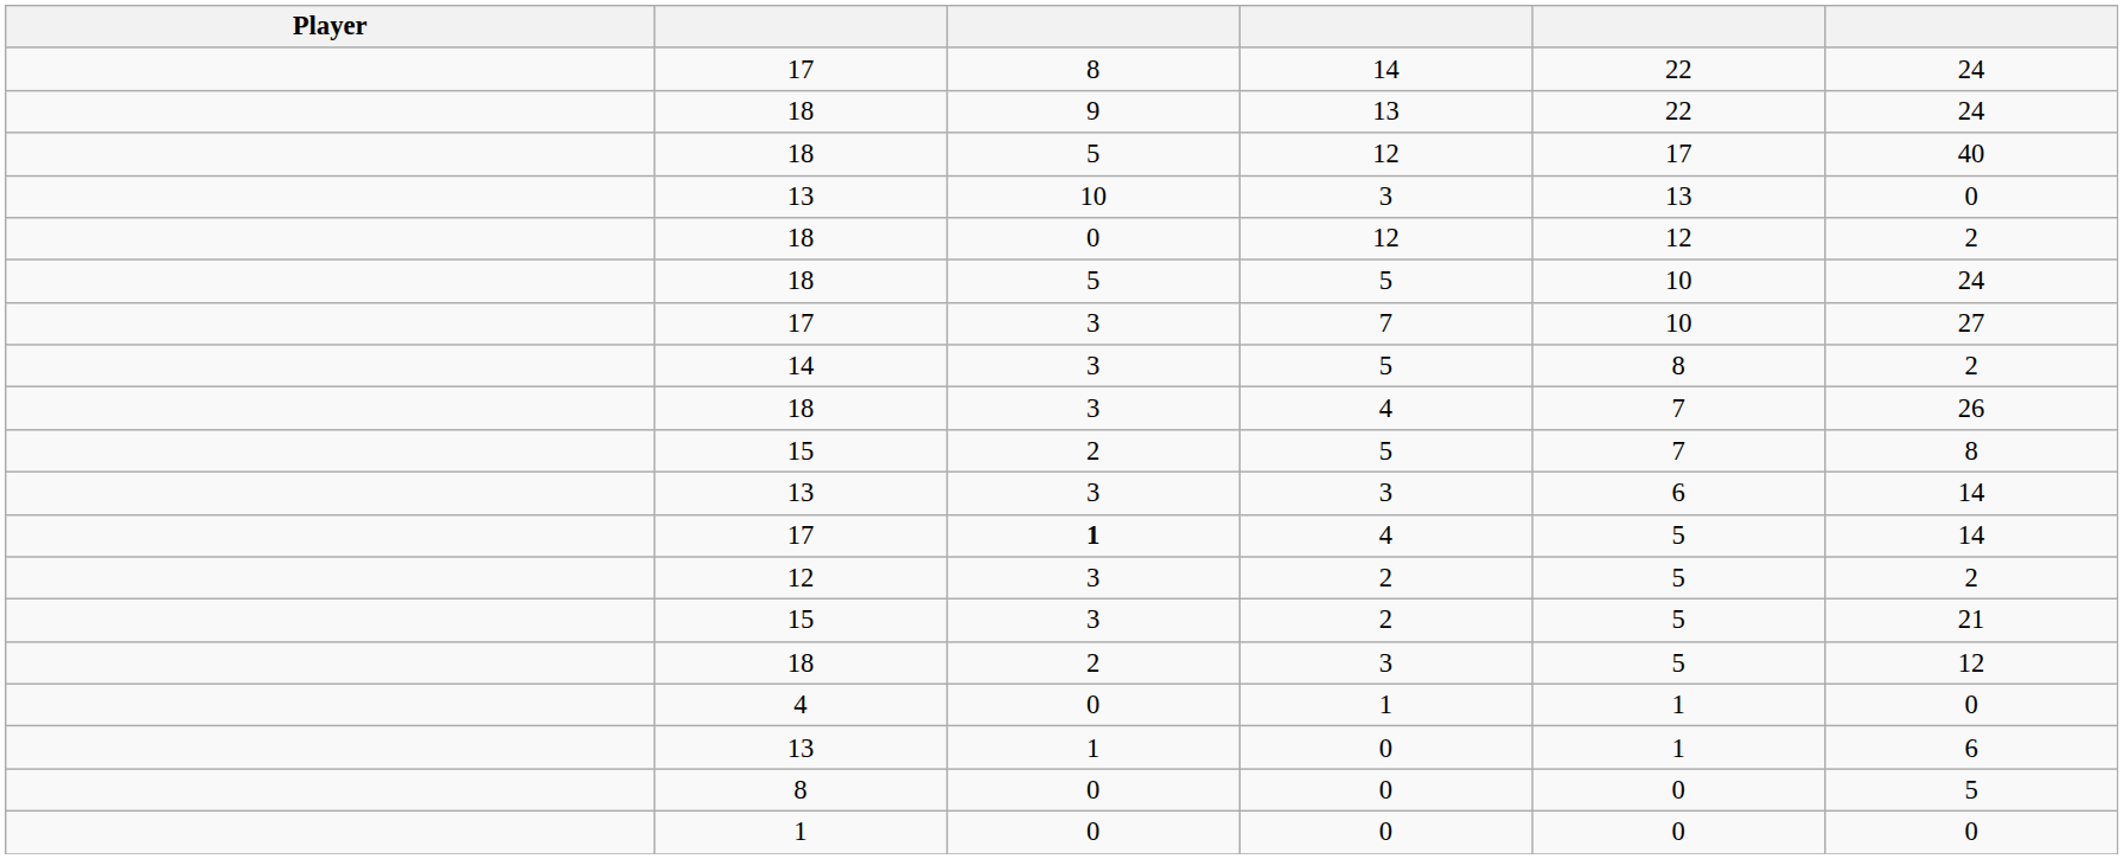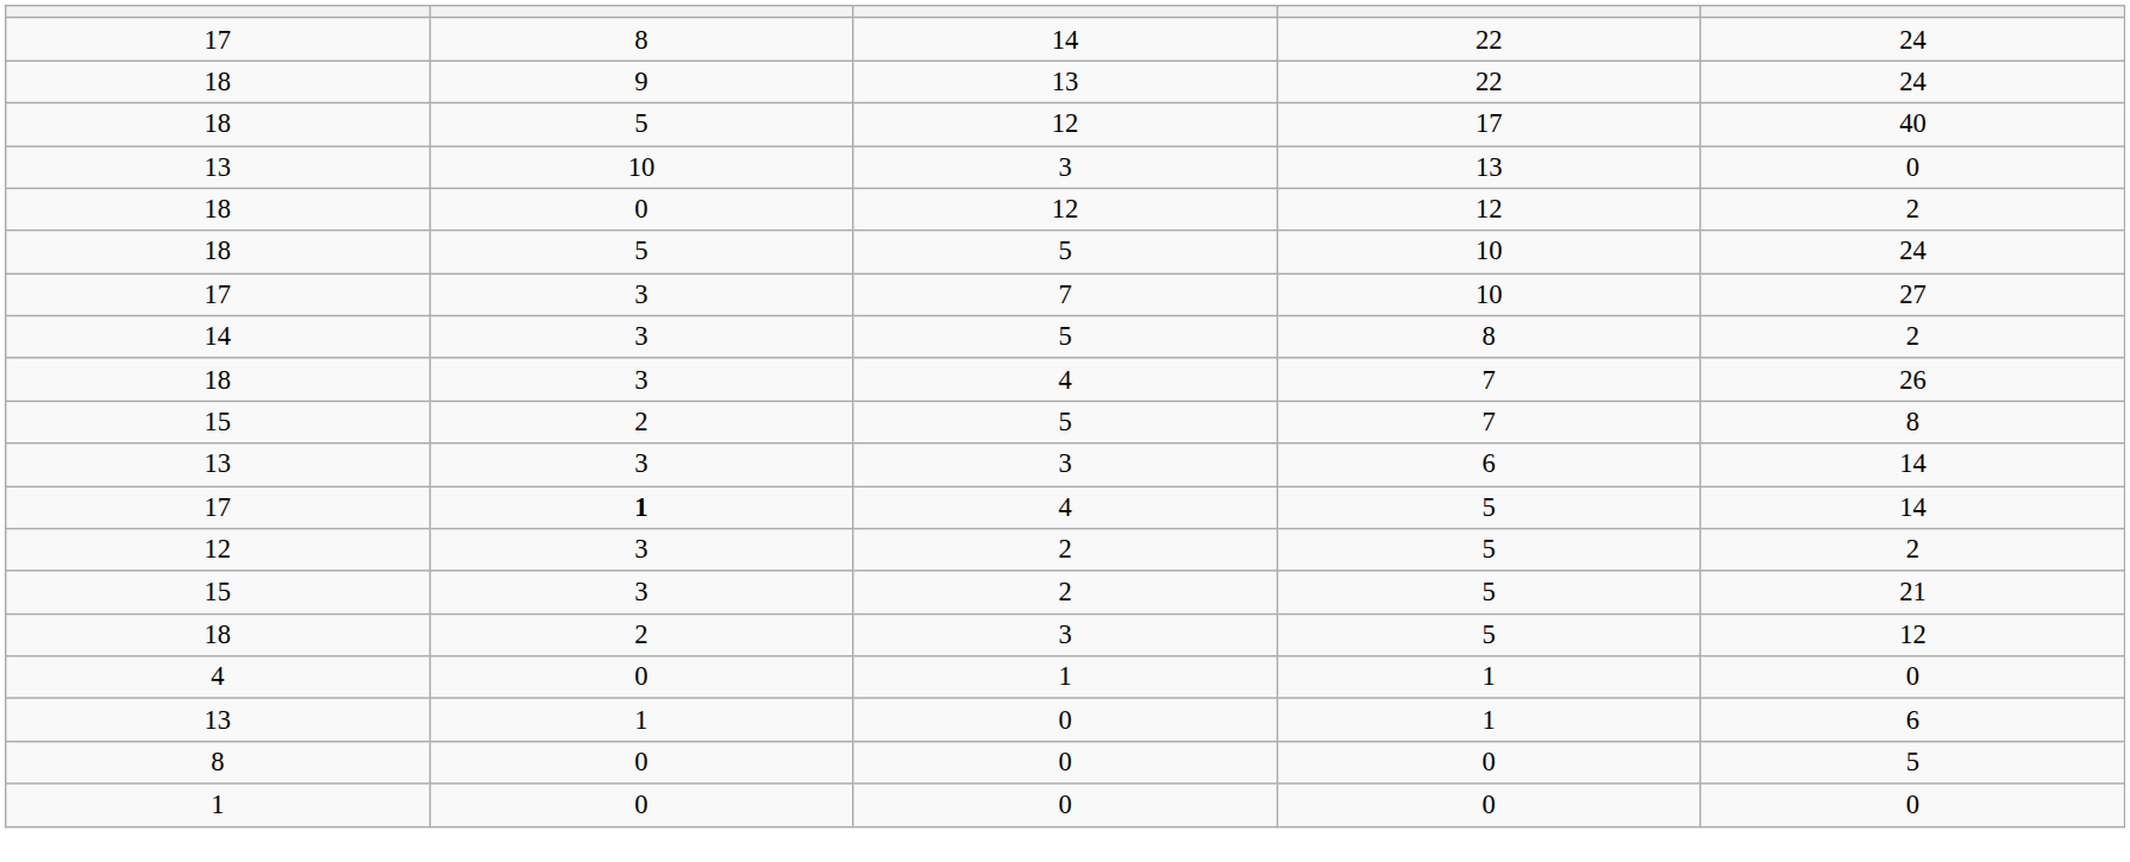- column: Player
